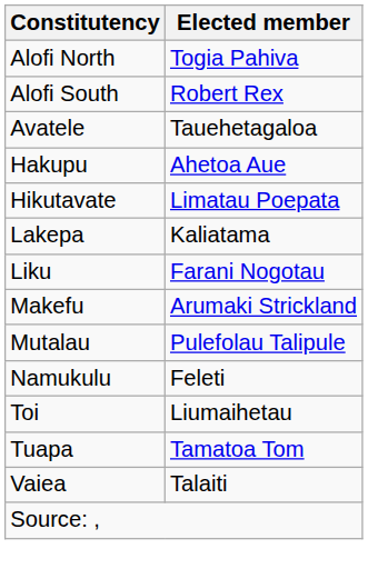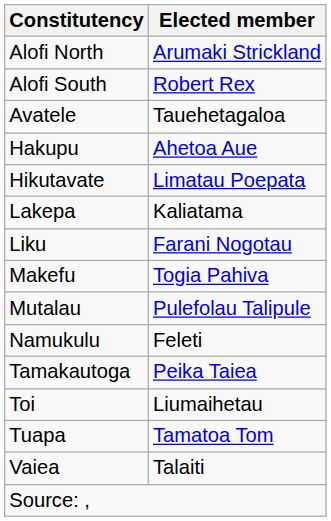Alofi North | Elected member: Togia Pahiva -> Arumaki Strickland
Makefu | Elected member: Arumaki Strickland -> Togia Pahiva
+ row: Tamakautoga | Peika Taiea
